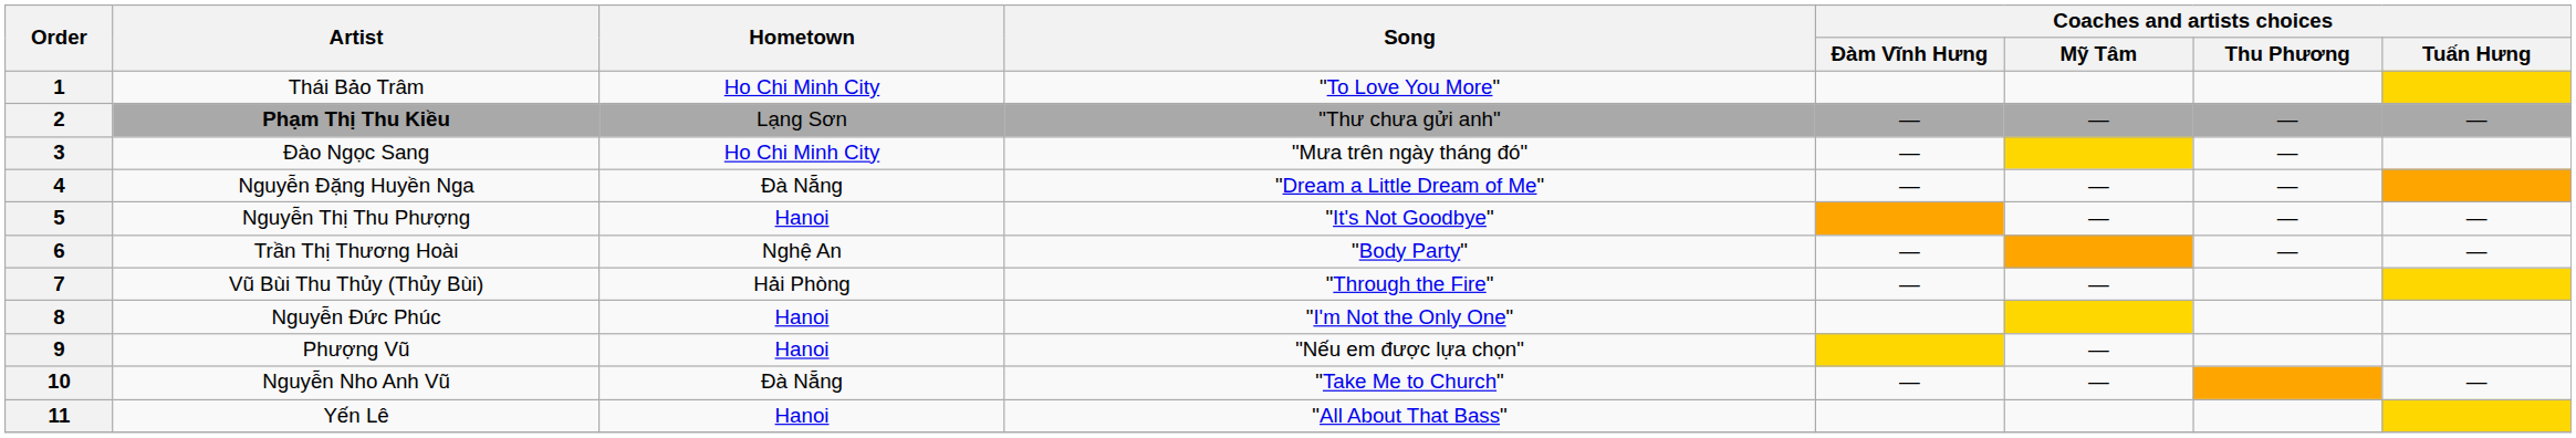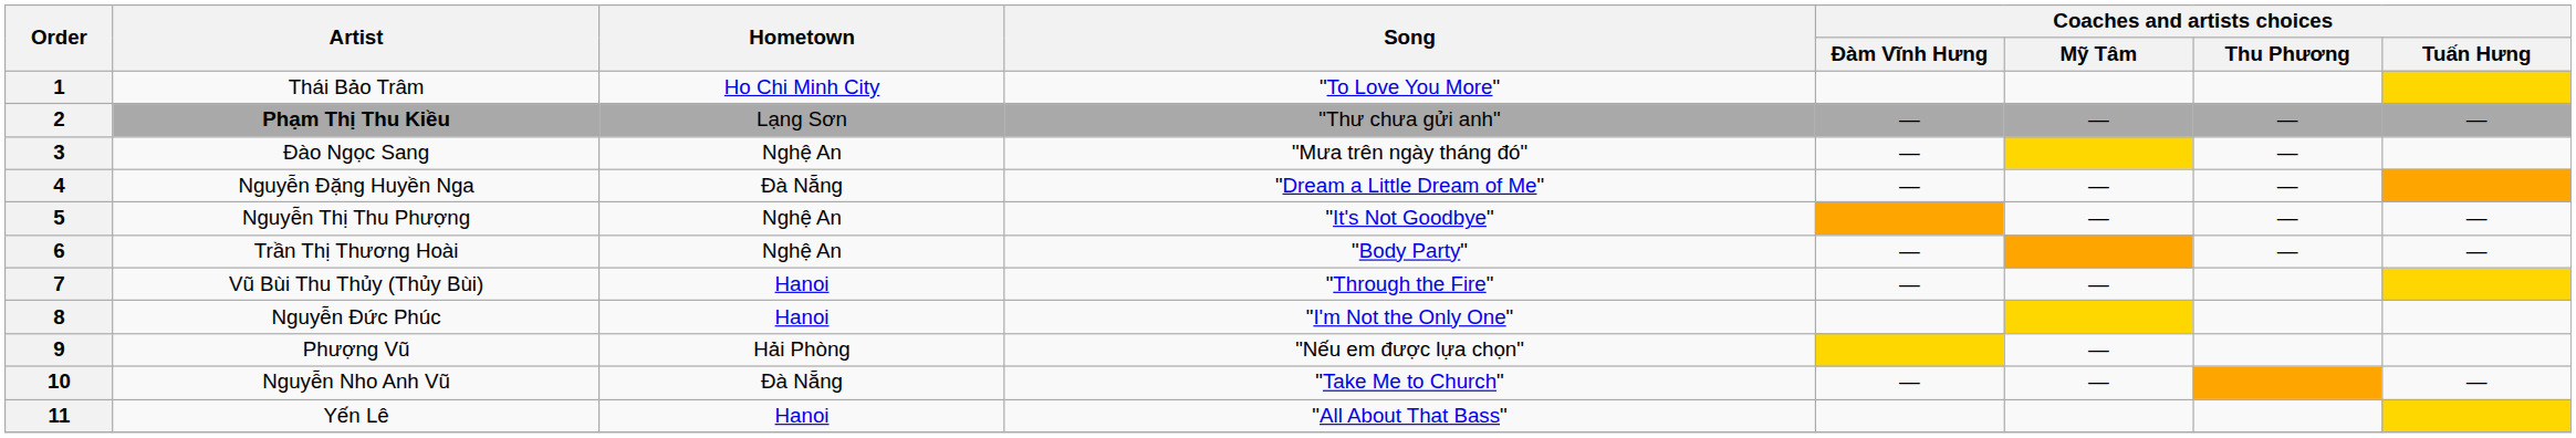3 | Hometown: Ho Chi Minh City -> Nghệ An
5 | Hometown: Hanoi -> Nghệ An
7 | Hometown: Hải Phòng -> Hanoi
9 | Hometown: Hanoi -> Hải Phòng
